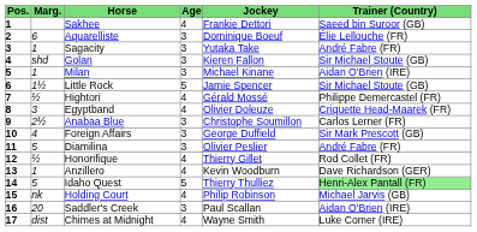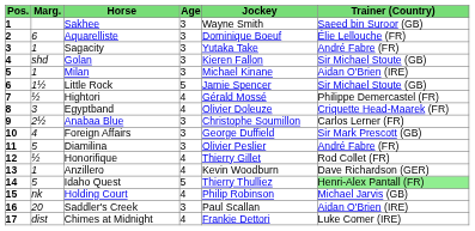Sakhee | Age: 4 -> 3
Sakhee | Jockey: Frankie Dettori -> Wayne Smith
Chimes at Midnight | Jockey: Wayne Smith -> Frankie Dettori
